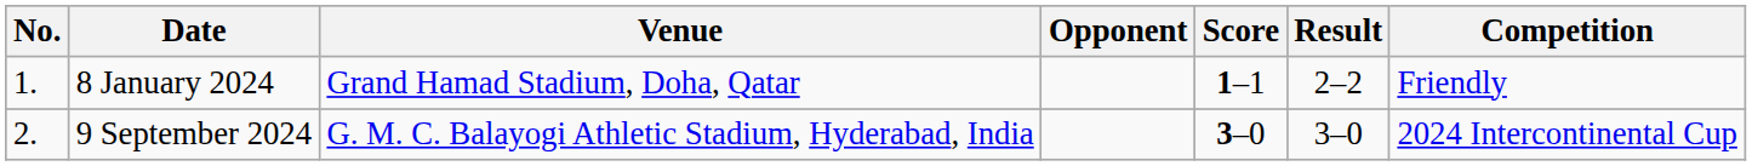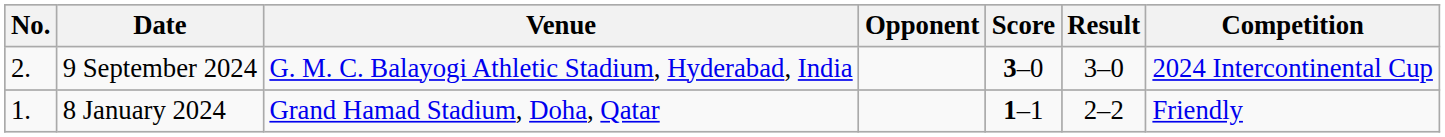rows swapped: 8 January 2024 <-> 9 September 2024
